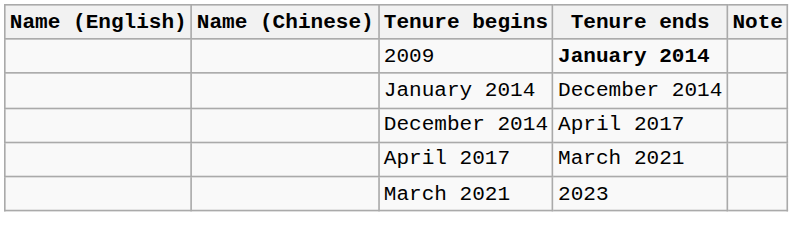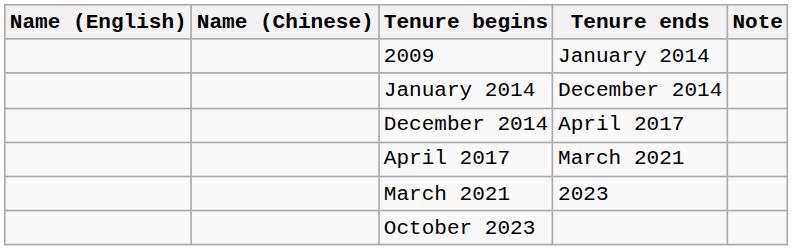2009 | Tenure ends: bold -> normal
+ row: October 2023
